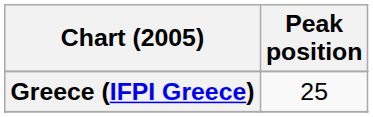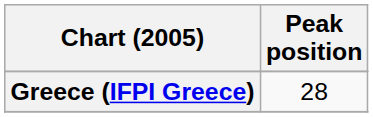Greece (IFPI Greece) | Peak position: 25 -> 28
